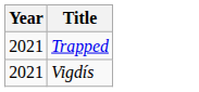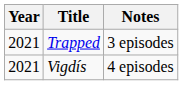+ column: Notes | 3 episodes | 4 episodes
